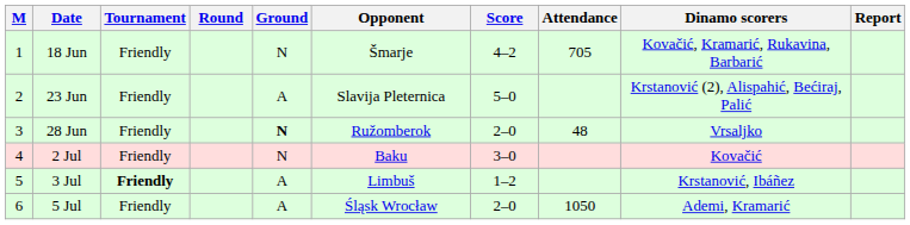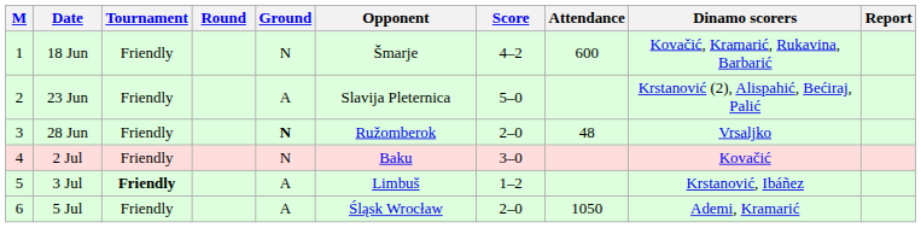18 Jun | Attendance: 705 -> 600
